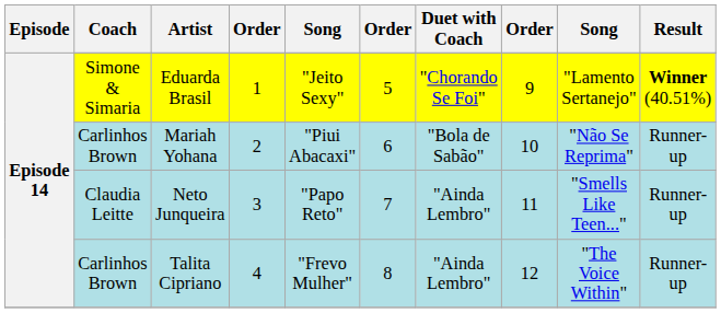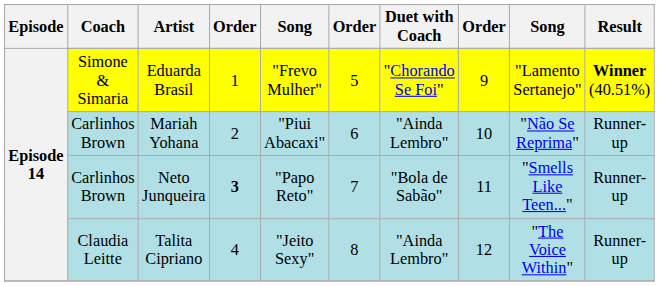Eduarda Brasil | column 5: "Jeito Sexy" -> "Frevo Mulher"
Mariah Yohana | Duet with Coach: "Bola de Sabão" -> "Ainda Lembro"
Neto Junqueira | Coach: Claudia Leitte -> Carlinhos Brown
Neto Junqueira | column 4: normal -> bold
Neto Junqueira | Duet with Coach: "Ainda Lembro" -> "Bola de Sabão"
Talita Cipriano | Coach: Carlinhos Brown -> Claudia Leitte
Talita Cipriano | column 5: "Frevo Mulher" -> "Jeito Sexy"
